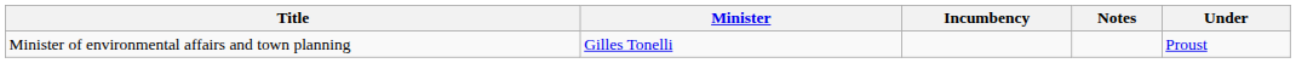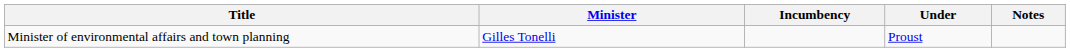columns swapped: Under <-> Notes
